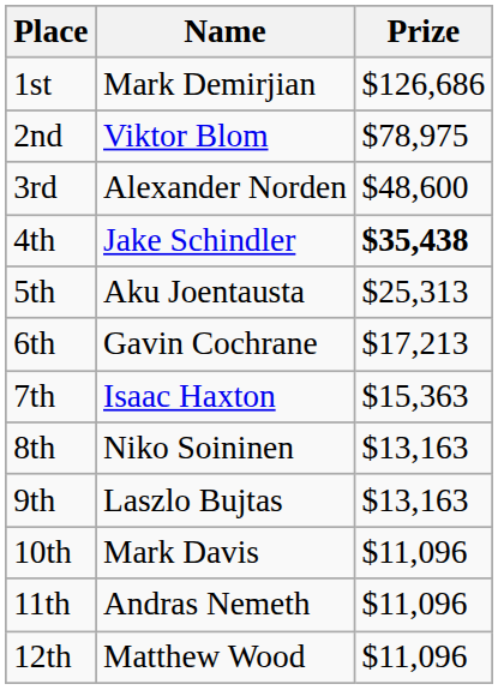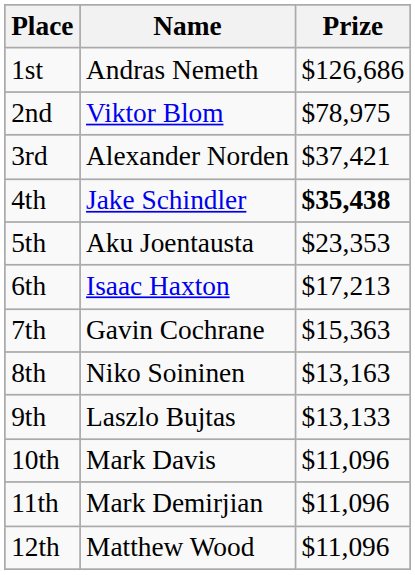1st | Name: Mark Demirjian -> Andras Nemeth
3rd | Prize: $48,600 -> $37,421
5th | Prize: $25,313 -> $23,353
6th | Name: Gavin Cochrane -> Isaac Haxton
7th | Name: Isaac Haxton -> Gavin Cochrane
9th | Prize: $13,163 -> $13,133
11th | Name: Andras Nemeth -> Mark Demirjian
